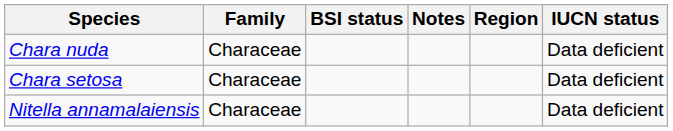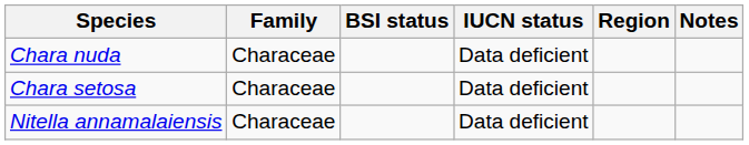columns swapped: IUCN status <-> Notes
